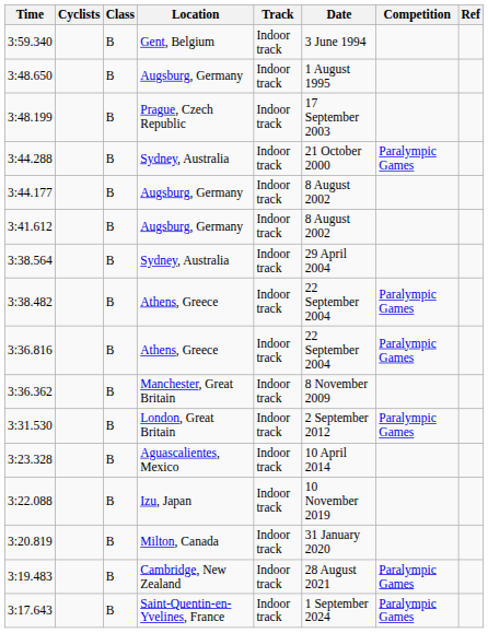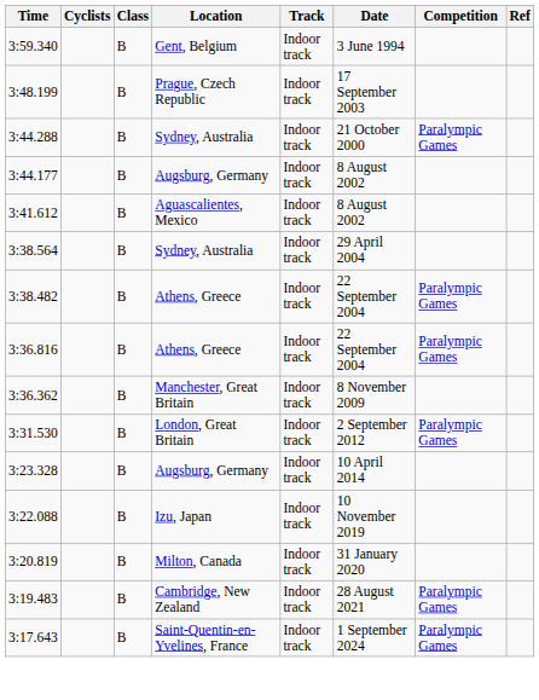- row: 3:48.650 | B | Augsburg, Germany | Indoor track | 1 August 1995
3:41.612 | Location: Augsburg, Germany -> Aguascalientes, Mexico
3:23.328 | Location: Aguascalientes, Mexico -> Augsburg, Germany
